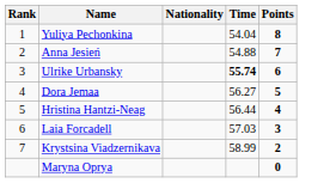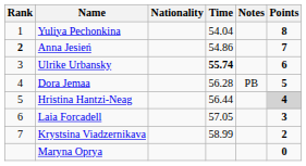+ column: Notes | PB
Anna Jesień | Rank: normal -> bold
Anna Jesień | Time: 54.88 -> 54.86
Dora Jemaa | Time: 56.27 -> 56.28
Hristina Hantzi-Neag | Points: no background -> lightgrey background
Laia Forcadell | Time: 57.03 -> 57.05
